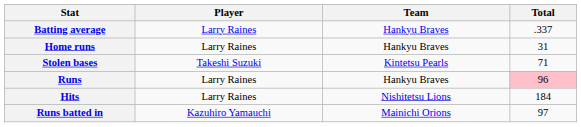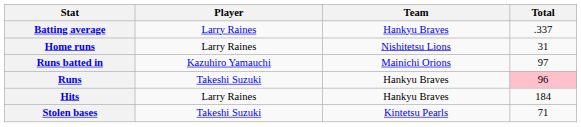Home runs | Team: Hankyu Braves -> Nishitetsu Lions
rows swapped: Runs batted in <-> Stolen bases
Runs | Player: Larry Raines -> Takeshi Suzuki
Hits | Team: Nishitetsu Lions -> Hankyu Braves
